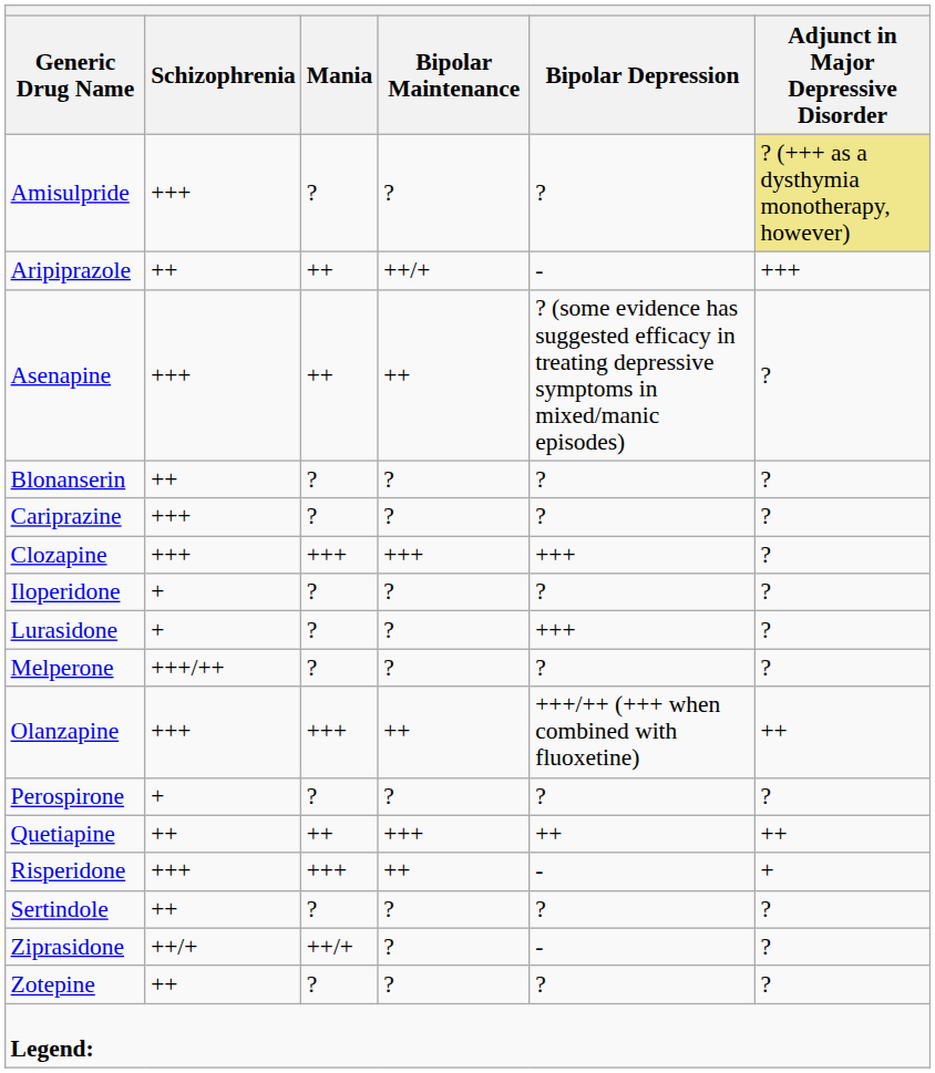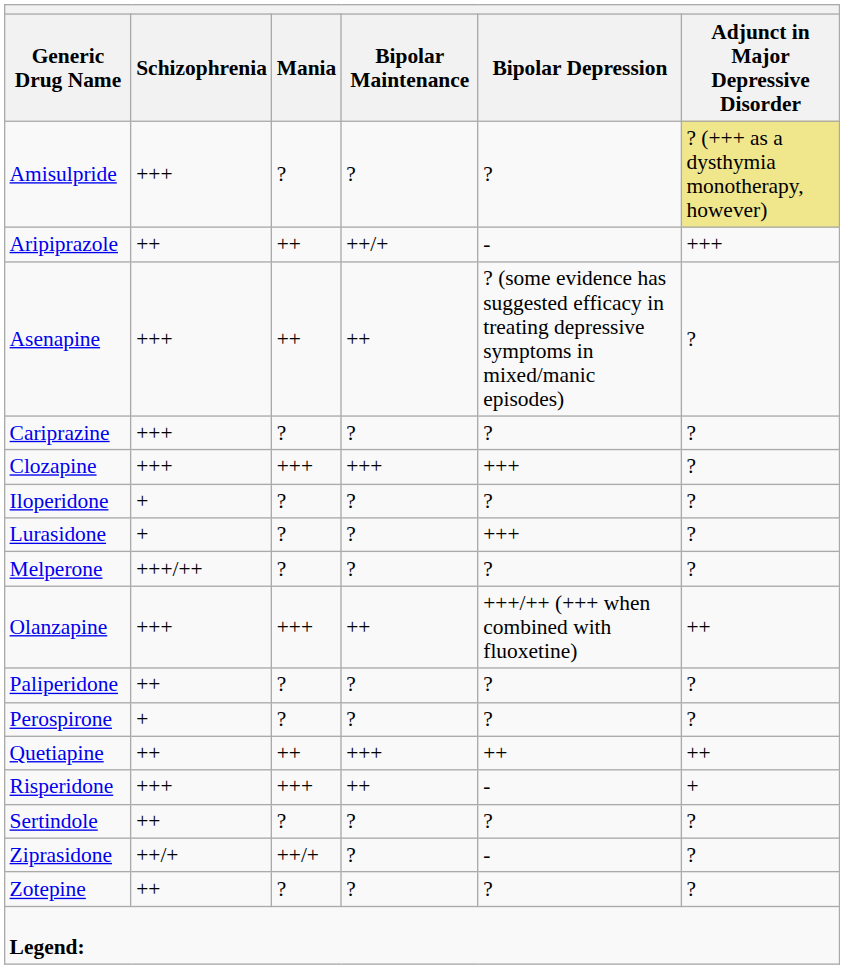- row: Blonanserin | ++ | ? | ? | ? | ?
+ row: Paliperidone | ++ | ? | ? | ? | ?
